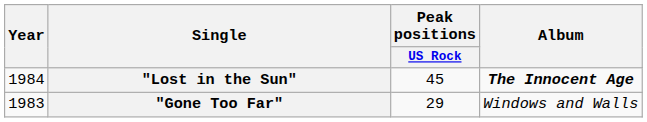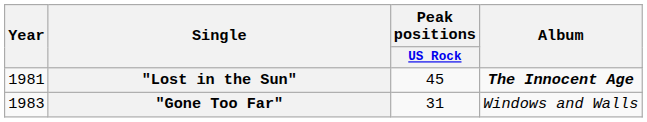"Lost in the Sun" | Year: 1984 -> 1981
"Gone Too Far" | Peak positions / US Rock: 29 -> 31
